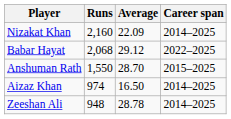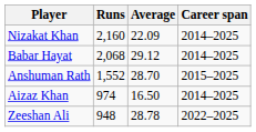Babar Hayat | Career span: 2022–2025 -> 2014–2025
Anshuman Rath | Runs: 1,550 -> 1,552
Zeeshan Ali | Career span: 2014–2025 -> 2022–2025
